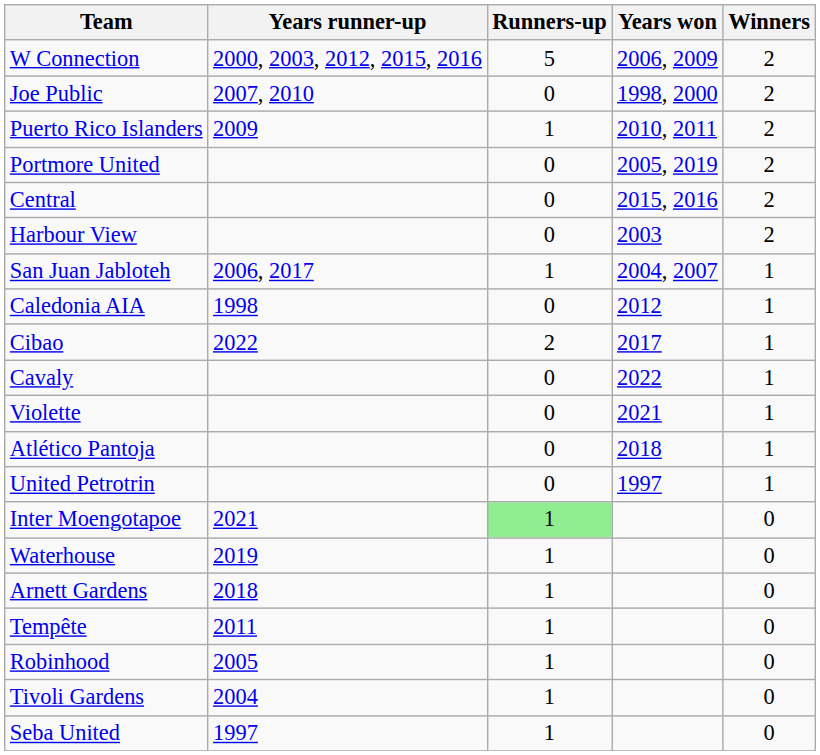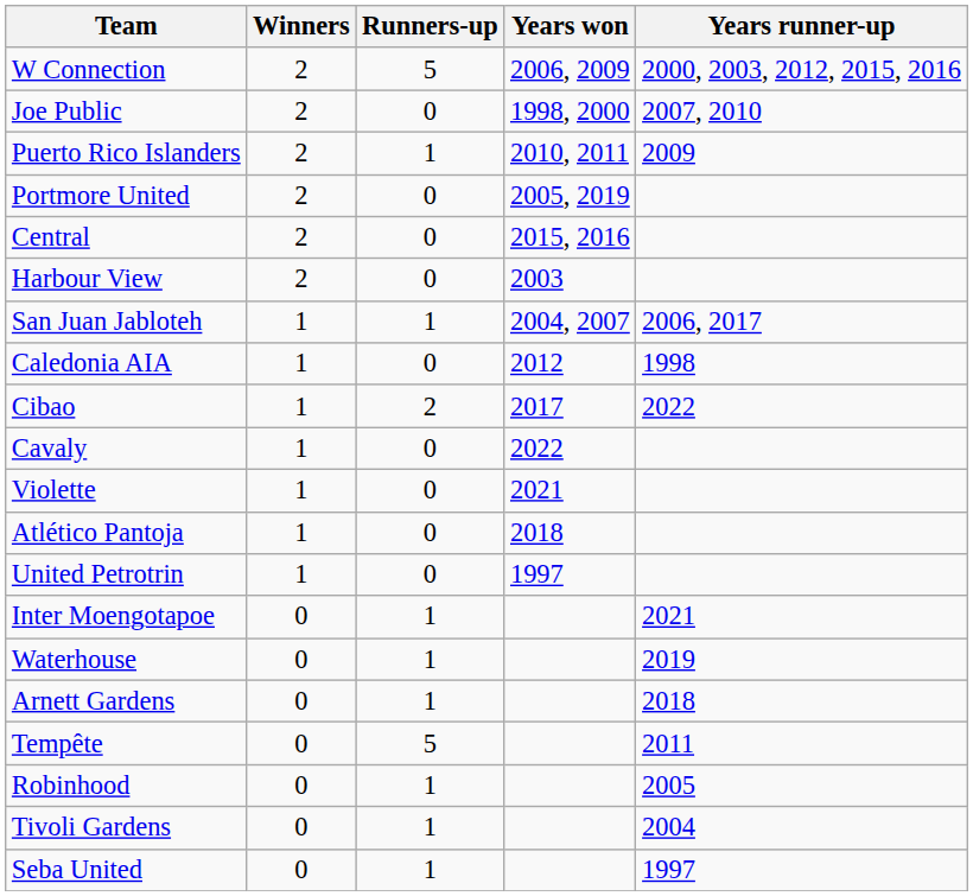columns swapped: Winners <-> Years runner-up
Inter Moengotapoe | Runners-up: lightgreen background -> no background
Tempête | Runners-up: 1 -> 5
